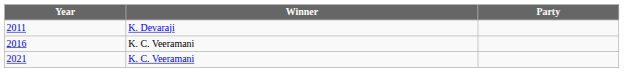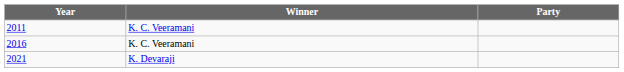2011 | Winner: K. Devaraji -> K. C. Veeramani
2021 | Winner: K. C. Veeramani -> K. Devaraji
